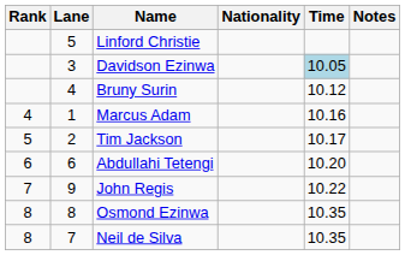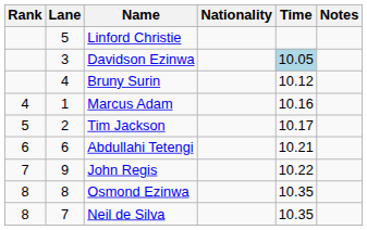Abdullahi Tetengi | Time: 10.20 -> 10.21
